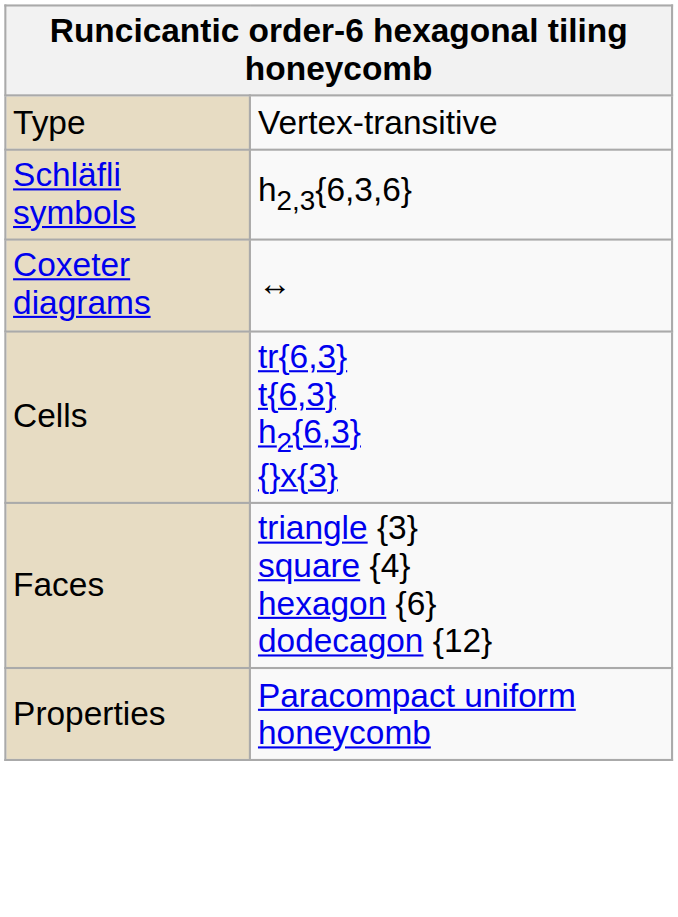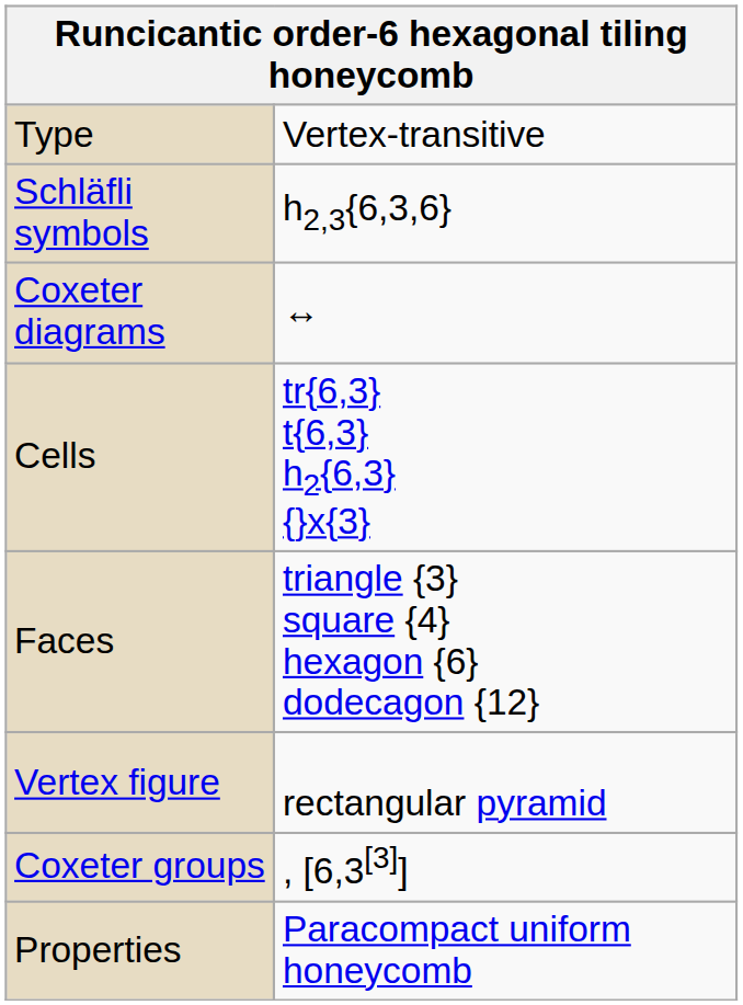+ row: Vertex figure | rectangular pyramid
+ row: Coxeter groups | , [6,3[3]]
